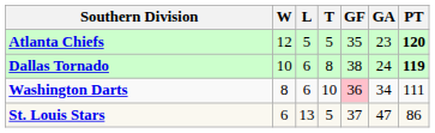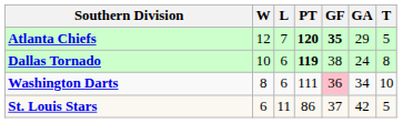columns swapped: T <-> PT
Atlanta Chiefs | L: 5 -> 7
Atlanta Chiefs | GF: normal -> bold
Atlanta Chiefs | GA: 23 -> 29
St. Louis Stars | L: 13 -> 11
St. Louis Stars | GA: 47 -> 42
